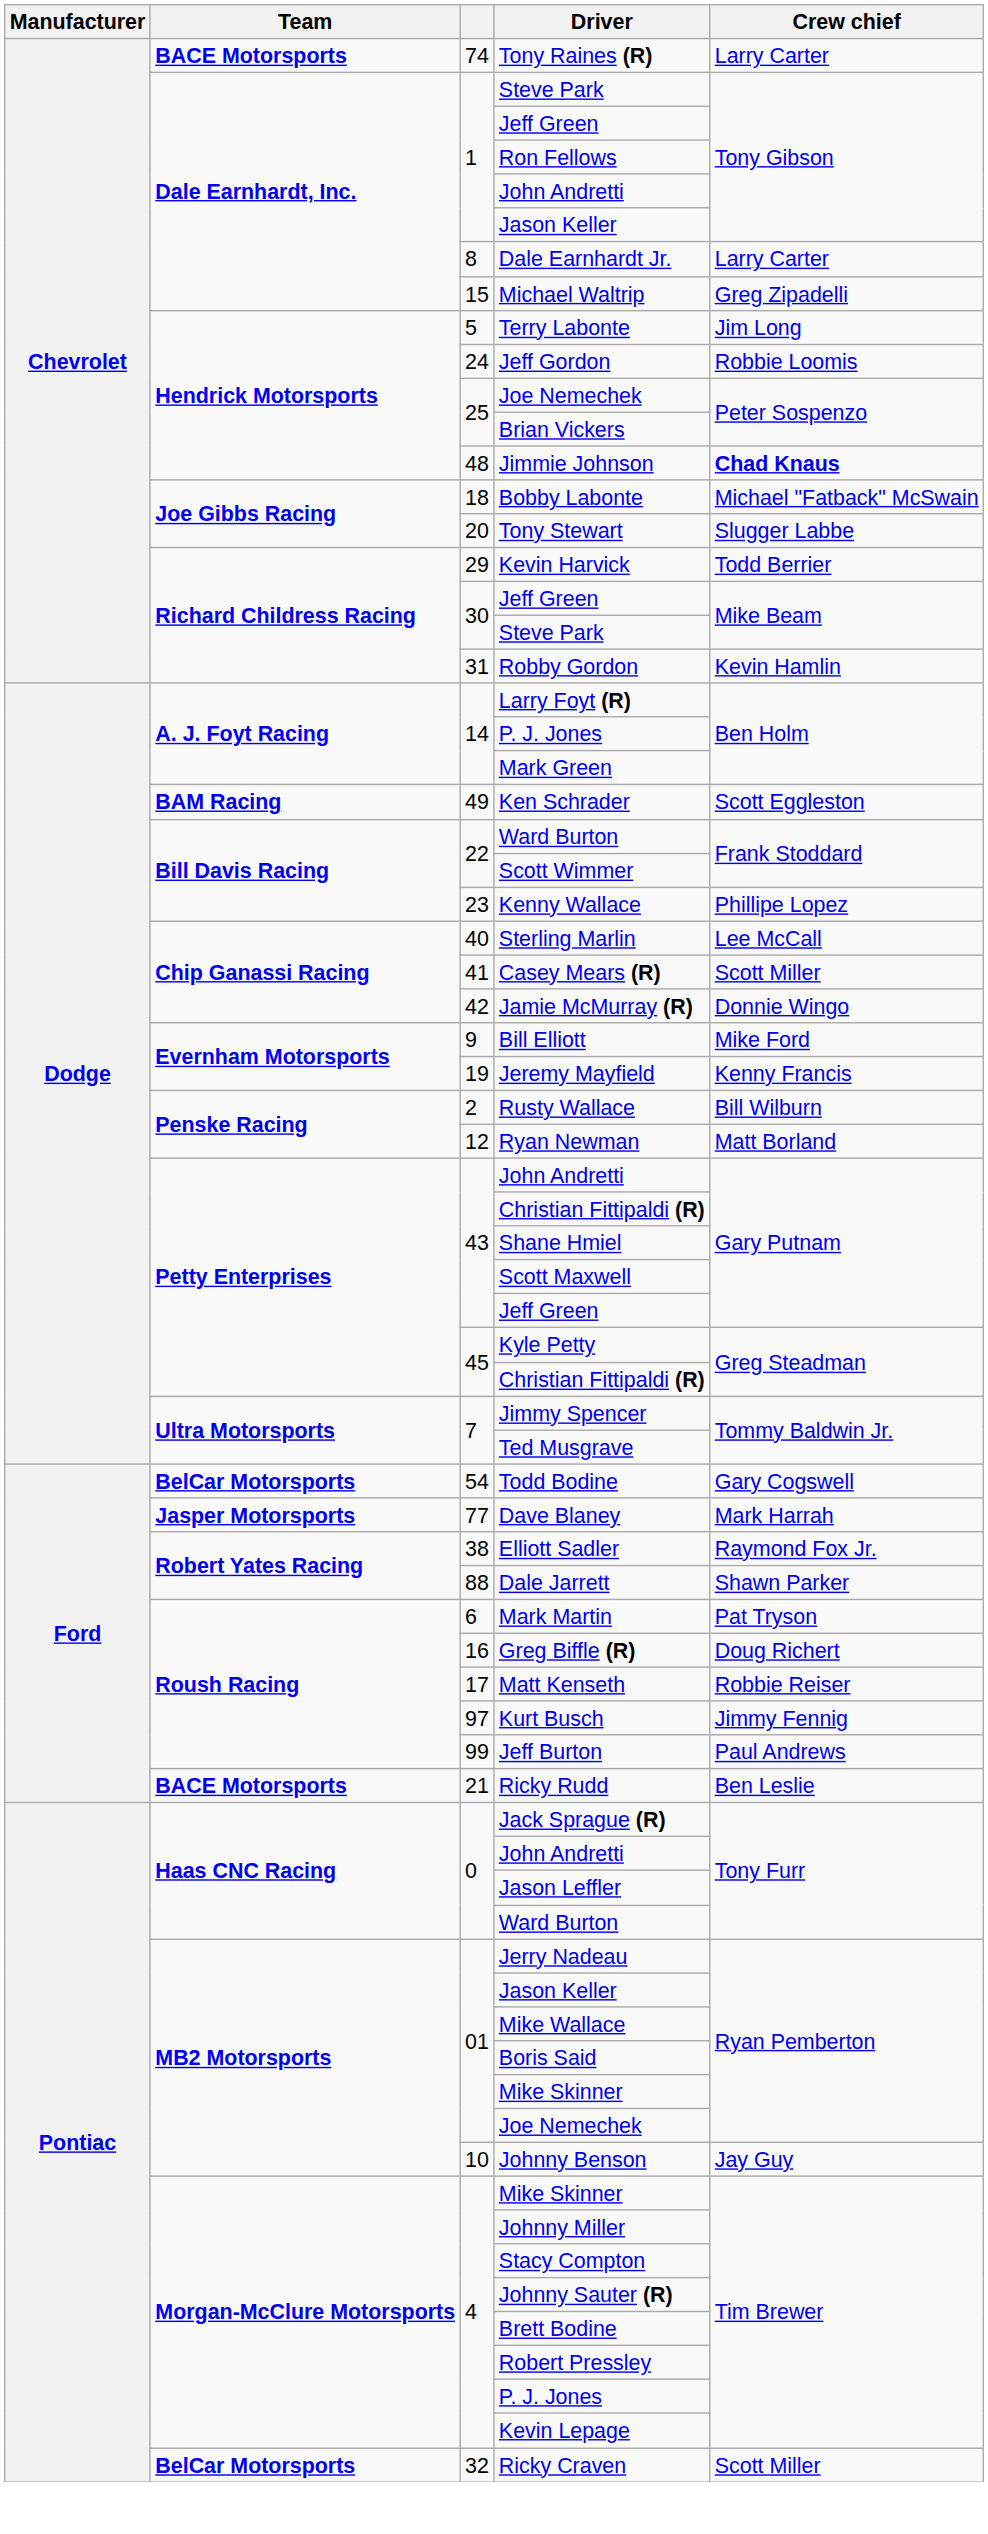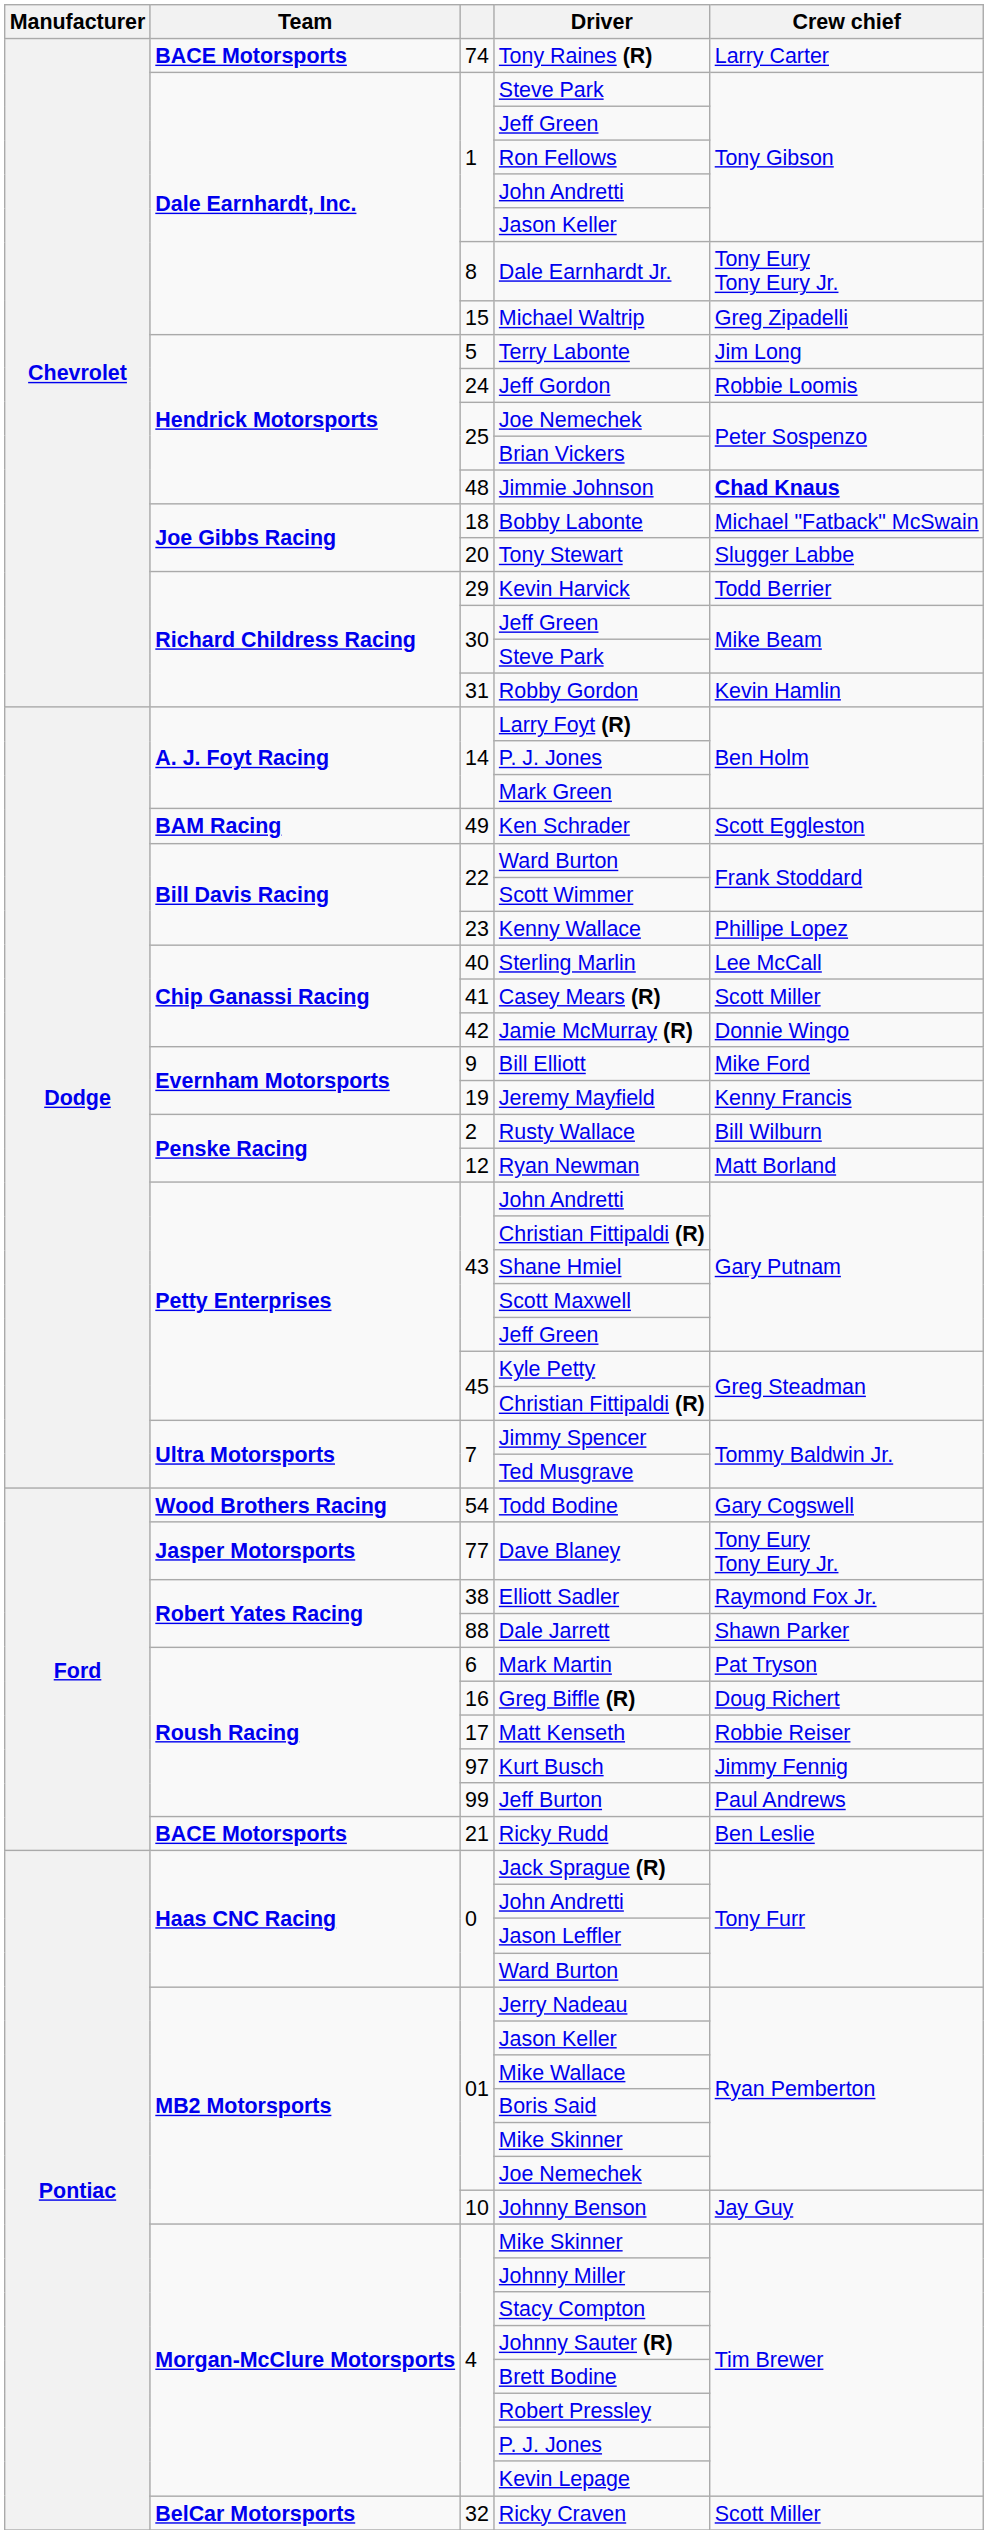Dale Earnhardt Jr. | Crew chief: Larry Carter -> Tony Eury Tony Eury Jr.
Todd Bodine | Team: BelCar Motorsports -> Wood Brothers Racing
Dave Blaney | Crew chief: Mark Harrah -> Tony Eury Tony Eury Jr.
